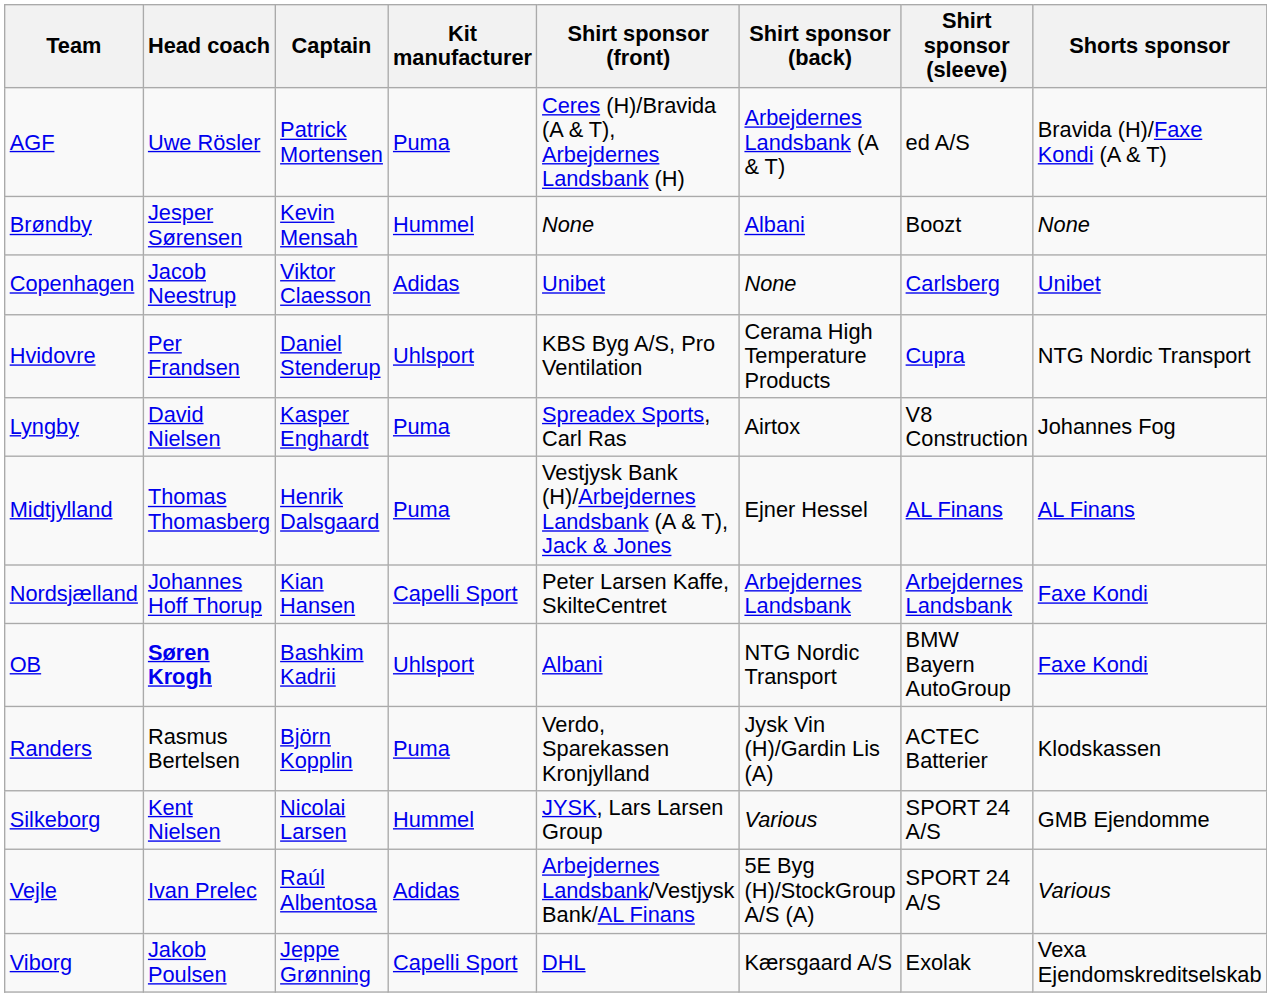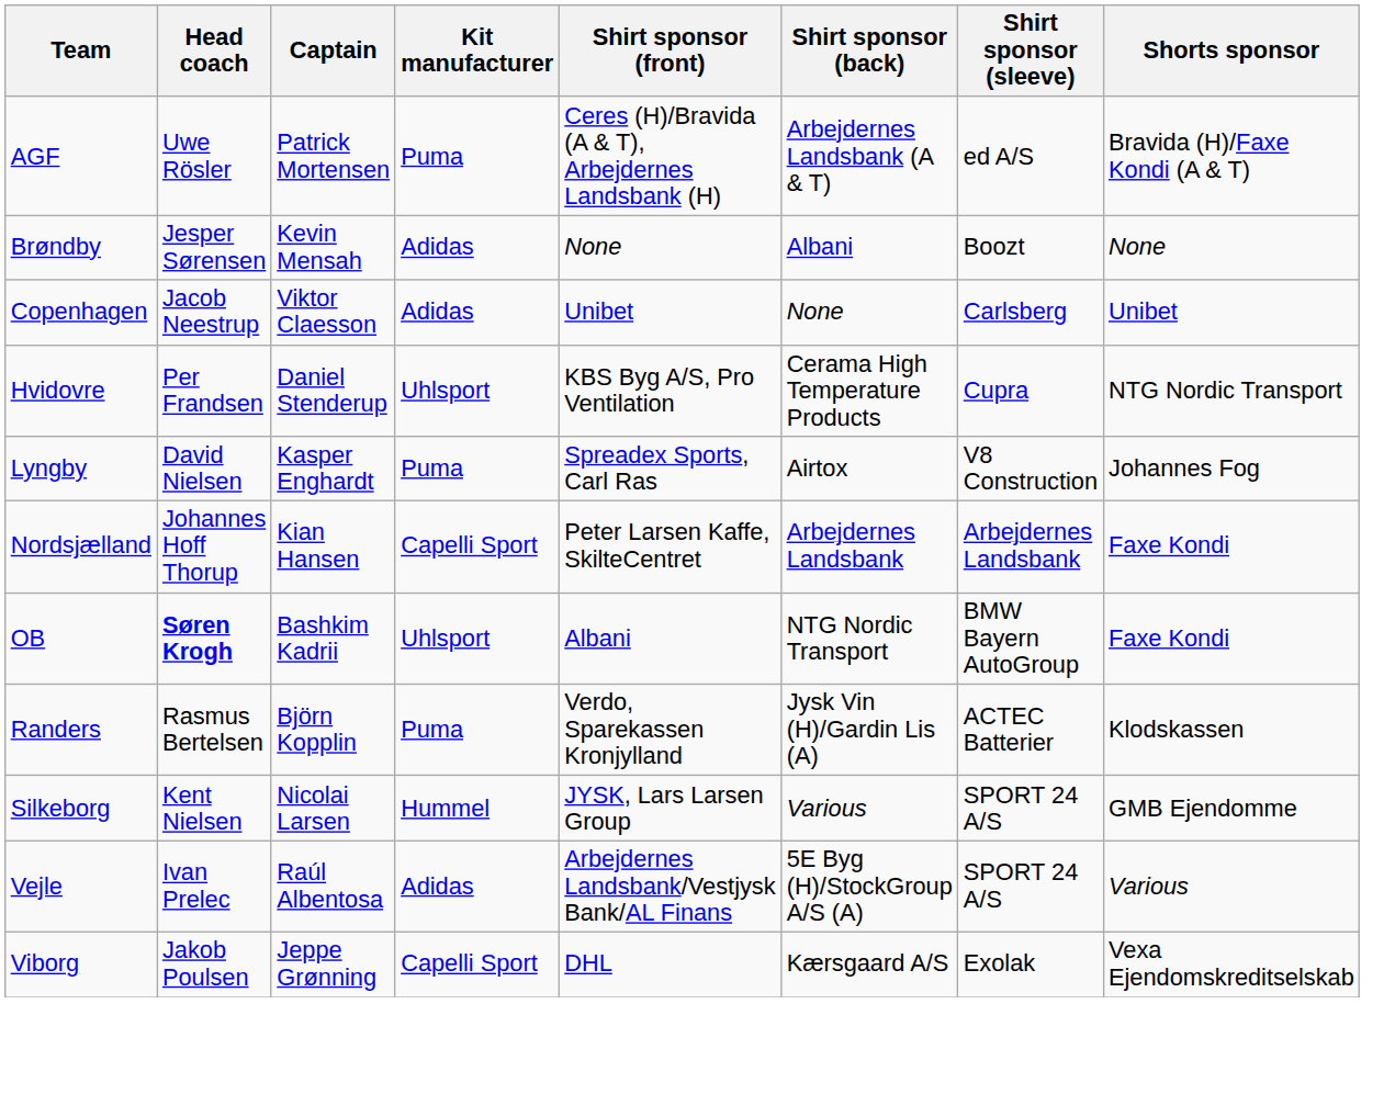Brøndby | Kit manufacturer: Hummel -> Adidas
- row: Midtjylland | Thomas Thomasberg | Henrik Dalsgaard | Puma | Vestjysk Bank (H)/Arbejdernes Landsbank (A & T), Jack & Jones | Ejner Hessel | AL Finans | AL Finans
